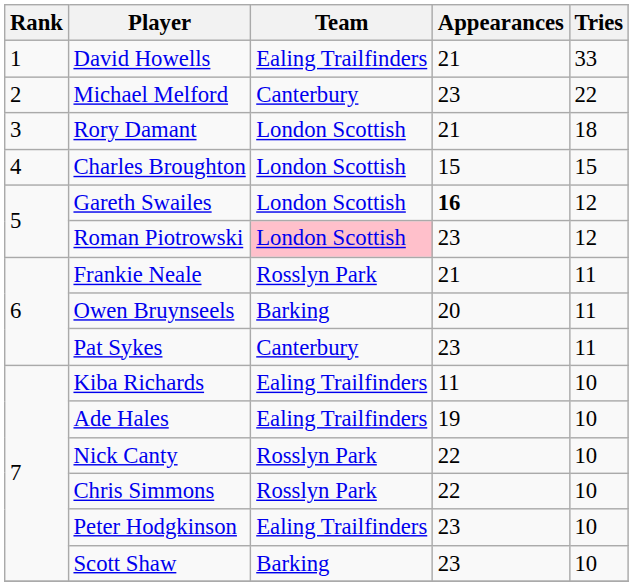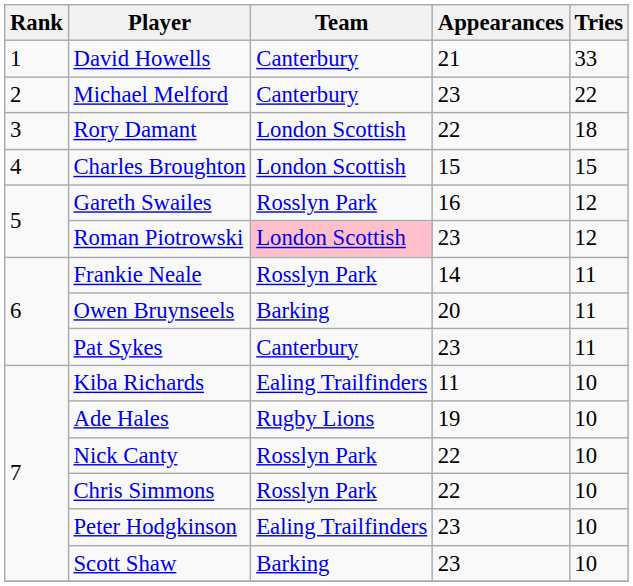David Howells | Team: Ealing Trailfinders -> Canterbury
Rory Damant | Appearances: 21 -> 22
Gareth Swailes | Team: London Scottish -> Rosslyn Park
Gareth Swailes | Appearances: bold -> normal
Frankie Neale | Appearances: 21 -> 14
Ade Hales | Team: Ealing Trailfinders -> Rugby Lions
